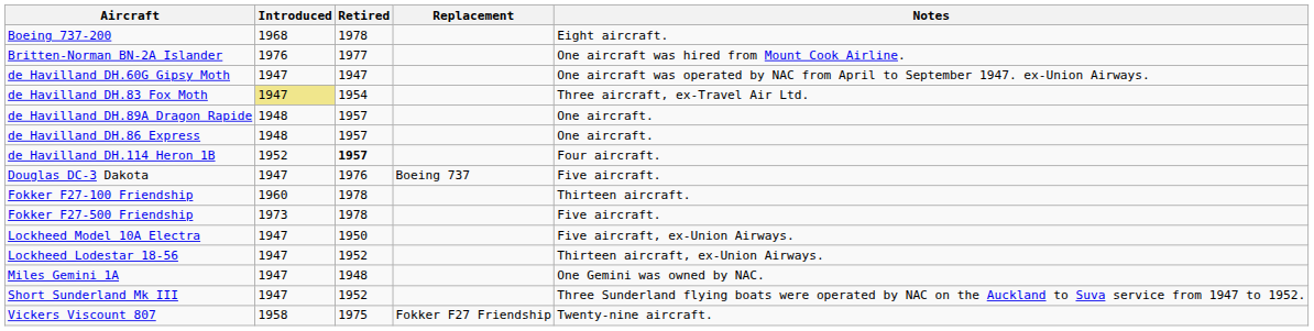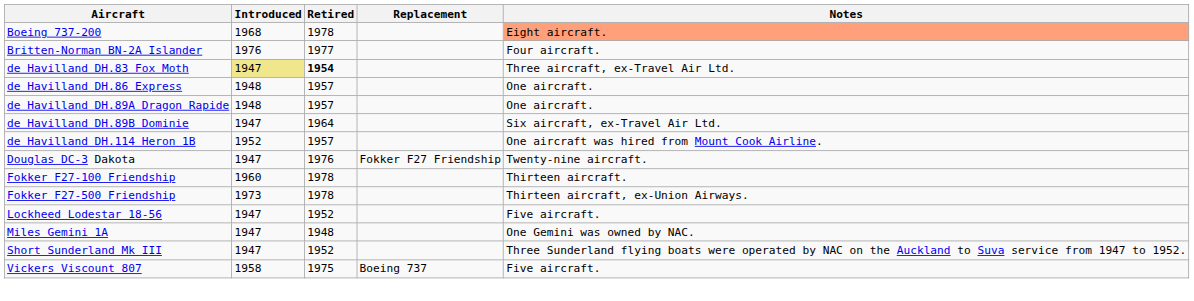Boeing 737-200 | Notes: no background -> lightsalmon background
Britten-Norman BN-2A Islander | Notes: One aircraft was hired from Mount Cook Airline. -> Four aircraft.
- row: de Havilland DH.60G Gipsy Moth | 1947 | 1947 | One aircraft was operated by NAC from April to September 1947. ex-Union Airways.
de Havilland DH.83 Fox Moth | Retired: normal -> bold
rows swapped: de Havilland DH.86 Express <-> de Havilland DH.89A Dragon Rapide
+ row: de Havilland DH.89B Dominie | 1947 | 1964 | Six aircraft, ex-Travel Air Ltd.
de Havilland DH.114 Heron 1B | Retired: bold -> normal
de Havilland DH.114 Heron 1B | Notes: Four aircraft. -> One aircraft was hired from Mount Cook Airline.
Douglas DC-3 Dakota | Replacement: Boeing 737 -> Fokker F27 Friendship
Douglas DC-3 Dakota | Notes: Five aircraft. -> Twenty-nine aircraft.
Fokker F27-500 Friendship | Notes: Five aircraft. -> Thirteen aircraft, ex-Union Airways.
- row: Lockheed Model 10A Electra | 1947 | 1950 | Five aircraft, ex-Union Airways.
Lockheed Lodestar 18-56 | Notes: Thirteen aircraft, ex-Union Airways. -> Five aircraft.
Vickers Viscount 807 | Replacement: Fokker F27 Friendship -> Boeing 737
Vickers Viscount 807 | Notes: Twenty-nine aircraft. -> Five aircraft.
